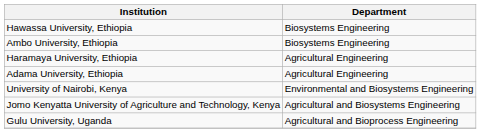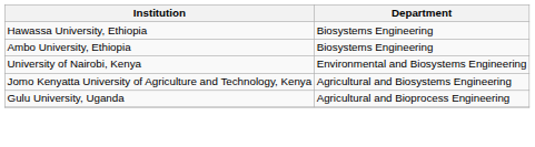- row: Haramaya University, Ethiopia | Agricultural Engineering
- row: Adama University, Ethiopia | Agricultural Engineering
